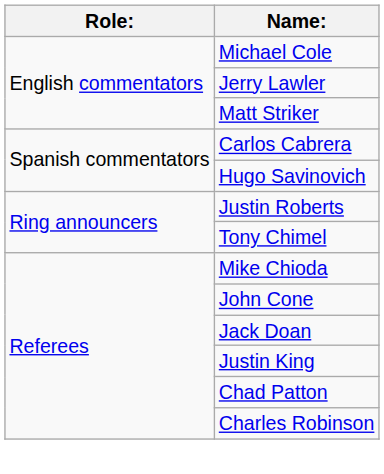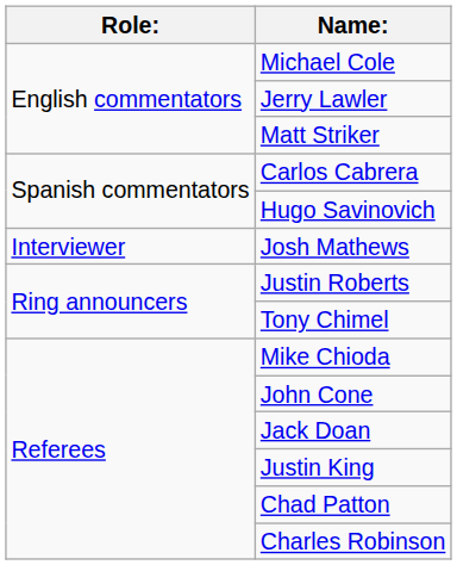+ row: Interviewer | Josh Mathews
